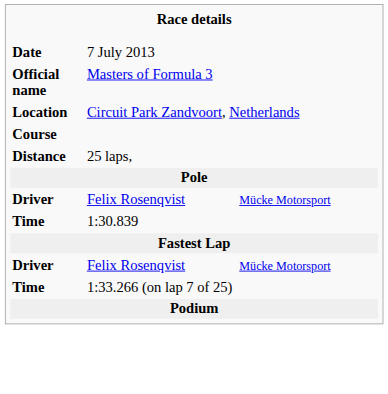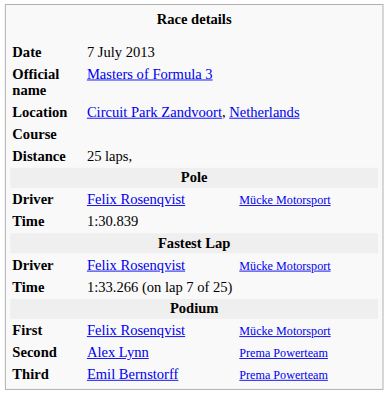+ row: First | Felix Rosenqvist | Mücke Motorsport
+ row: Second | Alex Lynn | Prema Powerteam
+ row: Third | Emil Bernstorff | Prema Powerteam
